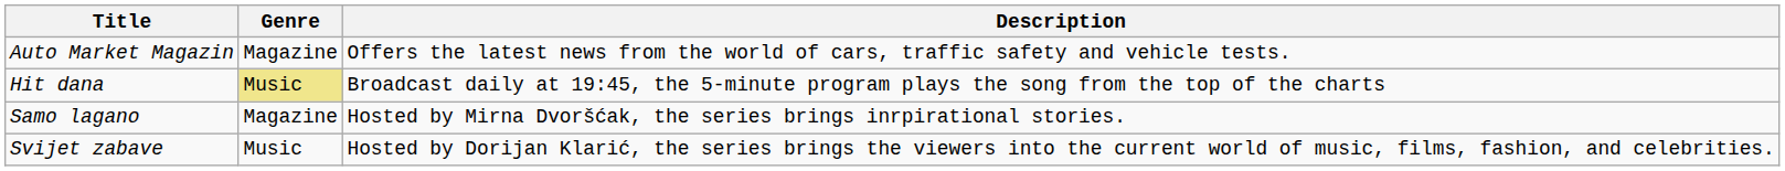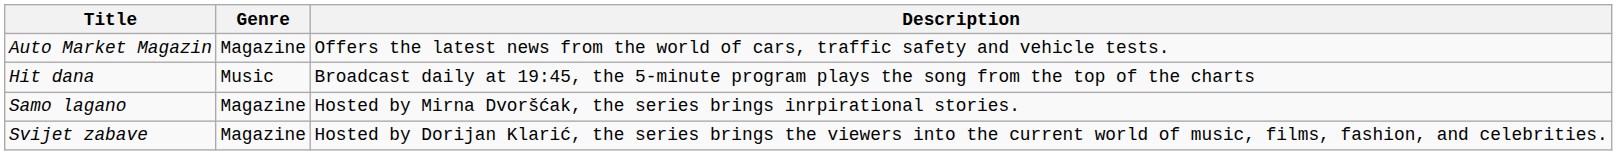Hit dana | Genre: khaki background -> no background
Svijet zabave | Genre: Music -> Magazine
